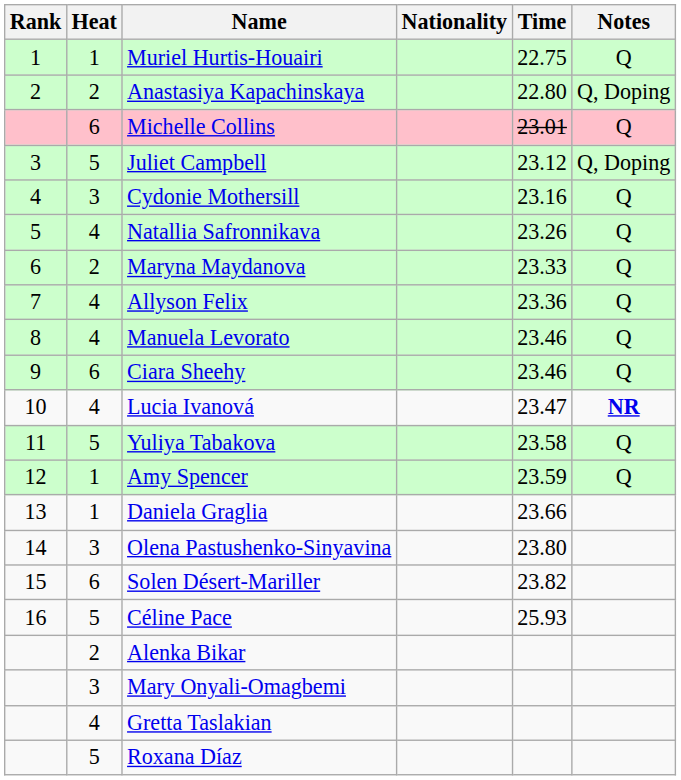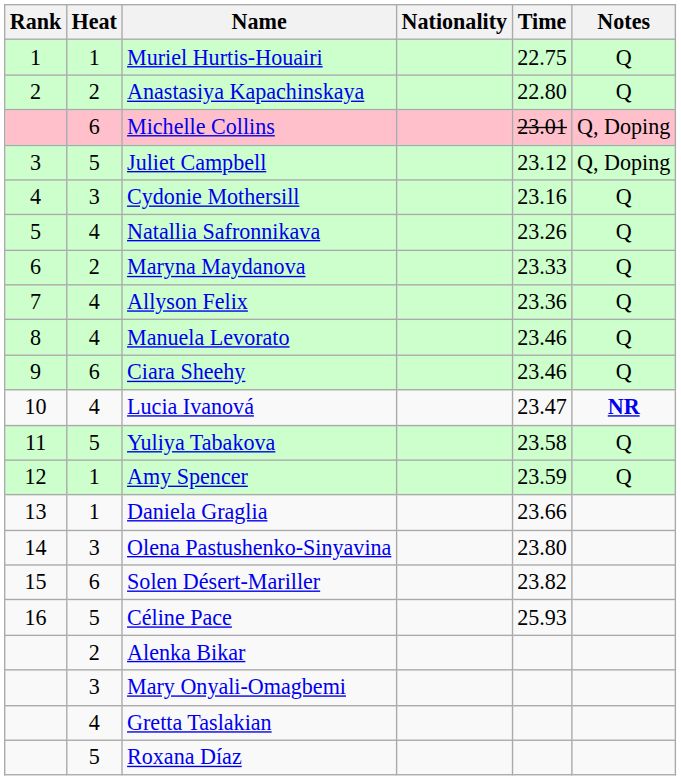Anastasiya Kapachinskaya | Notes: Q, Doping -> Q
Michelle Collins | Notes: Q -> Q, Doping
